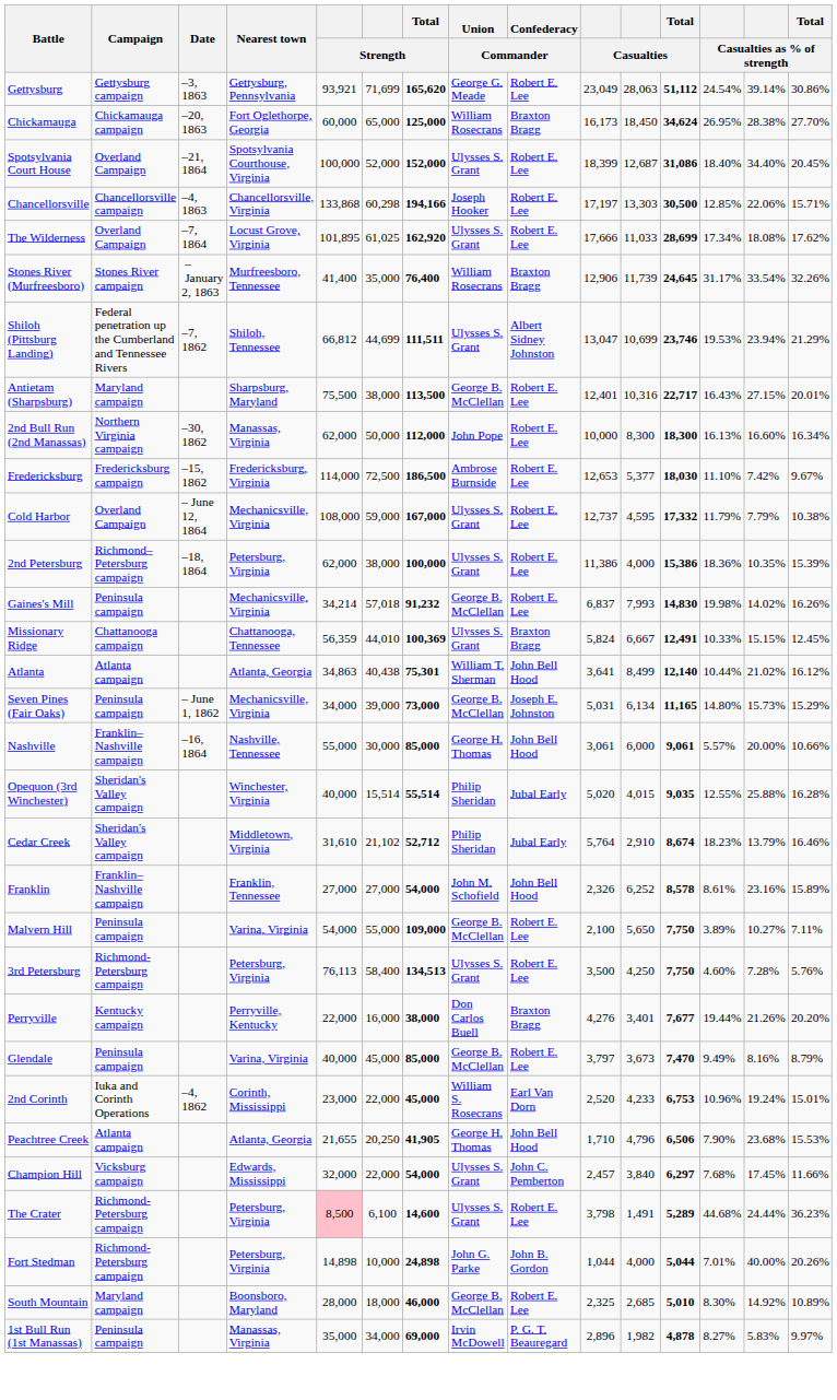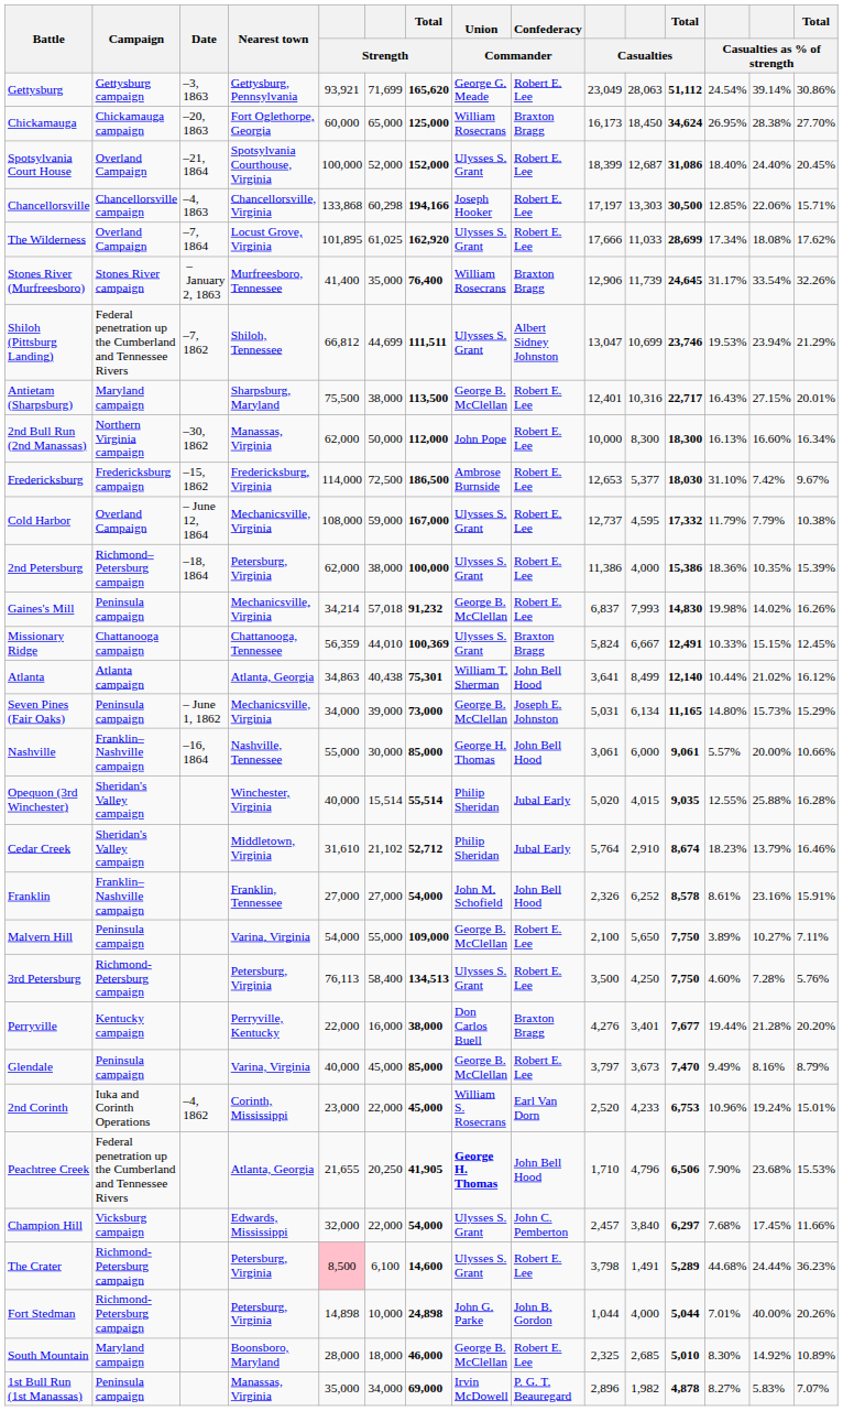Spotsylvania Court House | column 14: 34.40% -> 24.40%
Fredericksburg | column 13: 11.10% -> 31.10%
Franklin | Total / Casualties as % of strength: 15.89% -> 15.91%
Perryville | column 14: 21.26% -> 21.28%
Peachtree Creek | Campaign: Atlanta campaign -> Federal penetration up the Cumberland and Tennessee Rivers
Peachtree Creek | Union / Commander: normal -> bold
1st Bull Run (1st Manassas) | Total / Casualties as % of strength: 9.97% -> 7.07%
